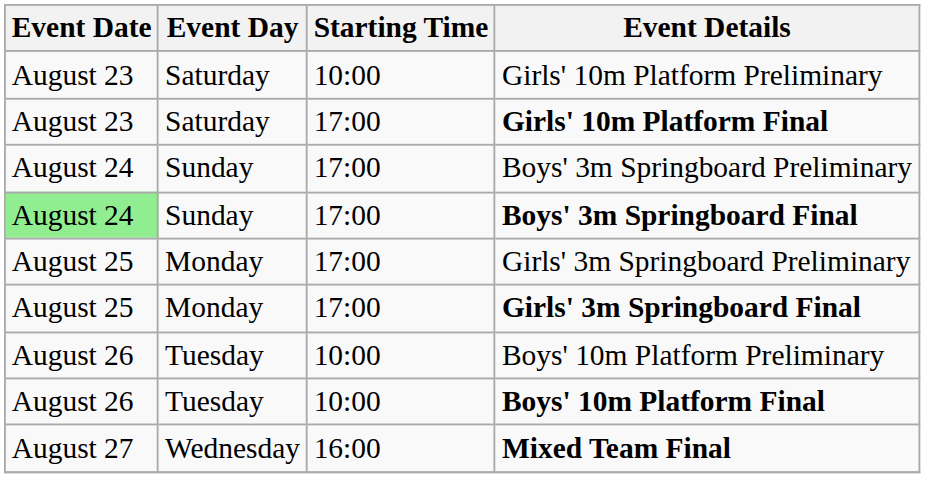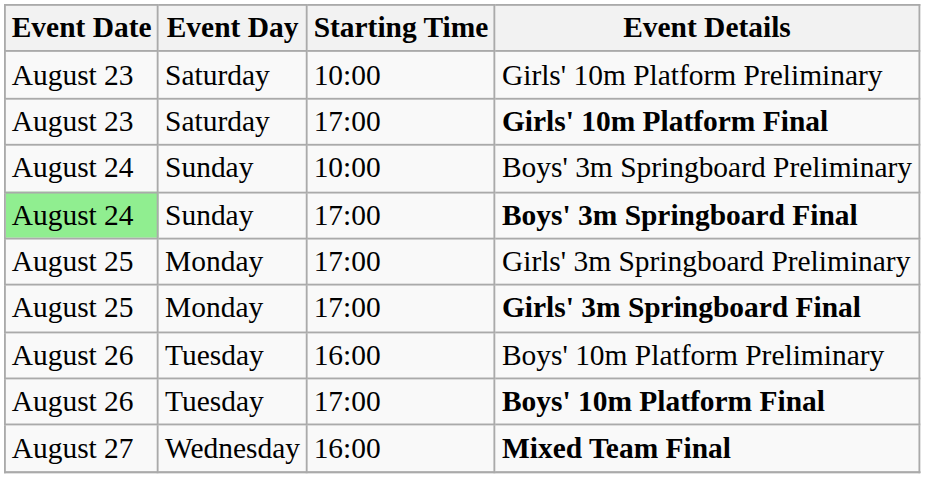Boys' 3m Springboard Preliminary | Starting Time: 17:00 -> 10:00
Boys' 10m Platform Preliminary | Starting Time: 10:00 -> 16:00
Boys' 10m Platform Final | Starting Time: 10:00 -> 17:00
